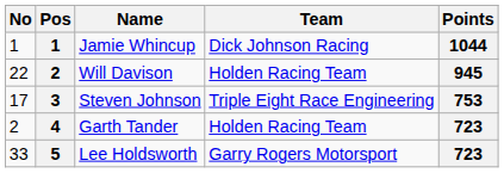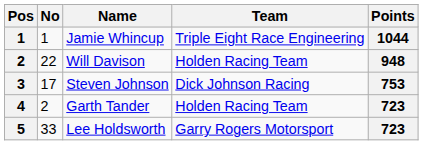columns swapped: Pos <-> No
Jamie Whincup | Team: Dick Johnson Racing -> Triple Eight Race Engineering
Will Davison | Points: 945 -> 948
Steven Johnson | Team: Triple Eight Race Engineering -> Dick Johnson Racing
